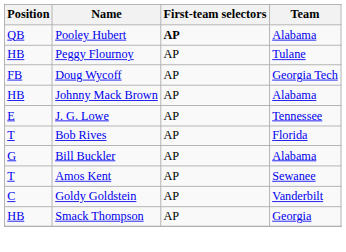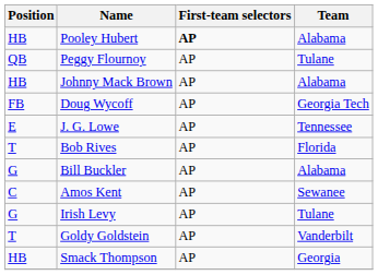Pooley Hubert | Position: QB -> HB
Peggy Flournoy | Position: HB -> QB
rows swapped: Johnny Mack Brown <-> Doug Wycoff
Amos Kent | Position: T -> C
+ row: G | Irish Levy | AP | Tulane
Goldy Goldstein | Position: C -> T
